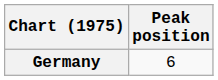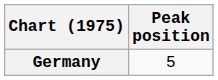Germany | Peak position: 6 -> 5
